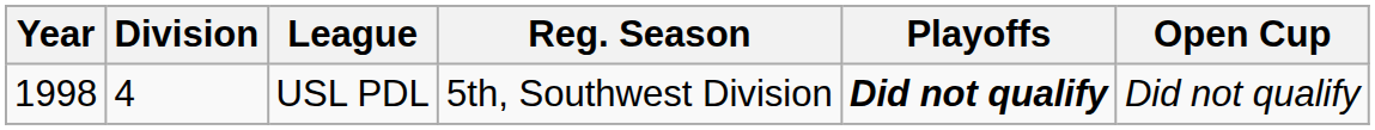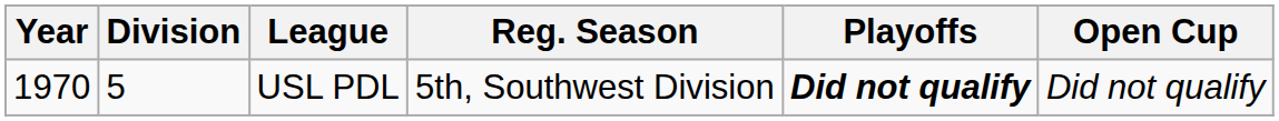USL PDL | Year: 1998 -> 1970
USL PDL | Division: 4 -> 5
